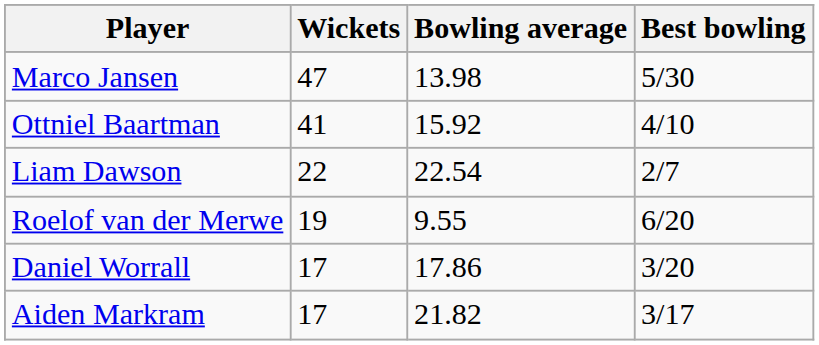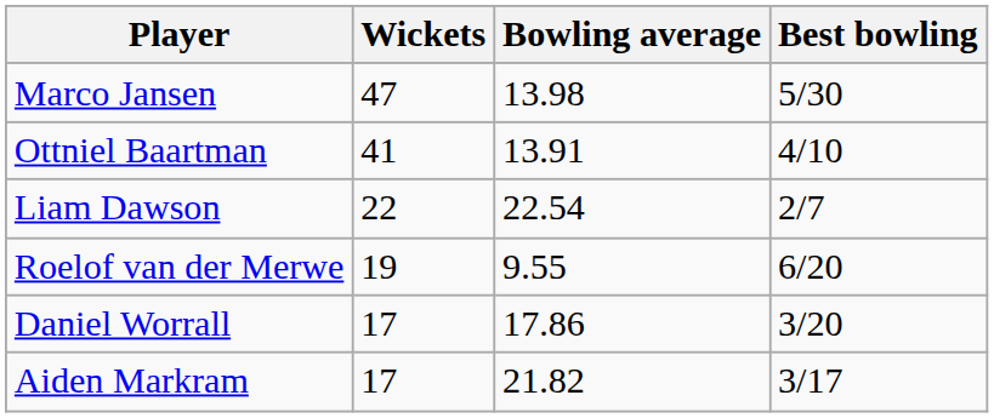Ottniel Baartman | Bowling average: 15.92 -> 13.91
